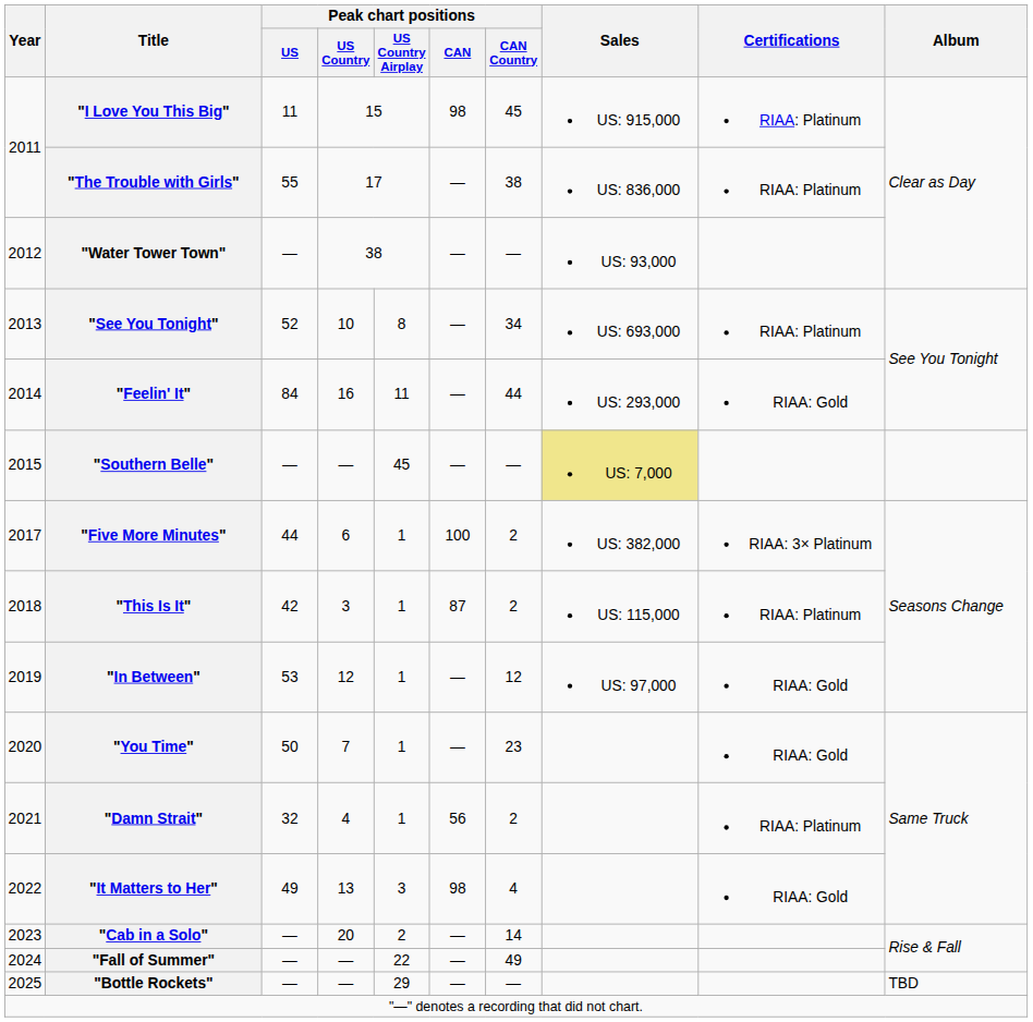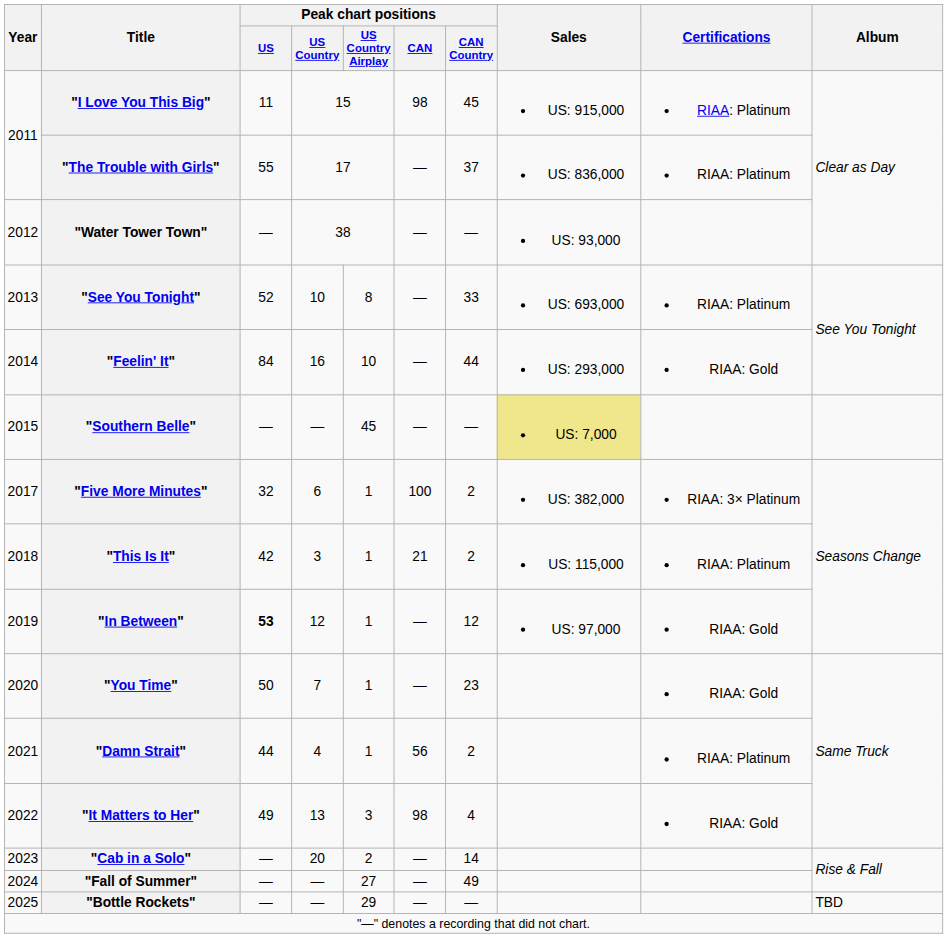"The Trouble with Girls" | Peak chart positions / CAN Country: 38 -> 37
"See You Tonight" | Peak chart positions / CAN Country: 34 -> 33
"Feelin' It" | Peak chart positions / US Country Airplay: 11 -> 10
"Five More Minutes" | Peak chart positions / US: 44 -> 32
"This Is It" | Peak chart positions / CAN: 87 -> 21
"In Between" | Peak chart positions / US: normal -> bold
"Damn Strait" | Peak chart positions / US: 32 -> 44
"Fall of Summer" | Peak chart positions / US Country Airplay: 22 -> 27
